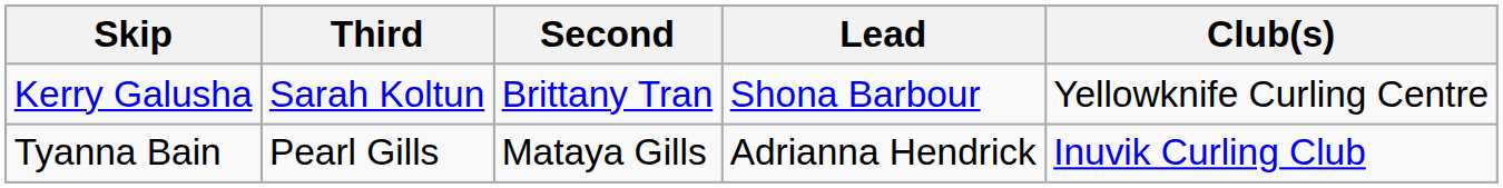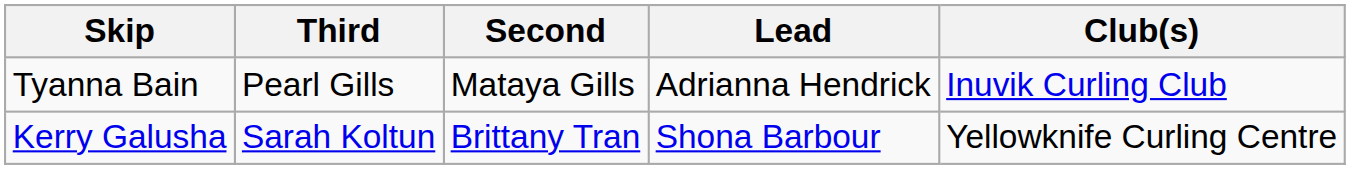rows swapped: Tyanna Bain <-> Kerry Galusha
